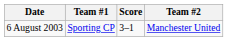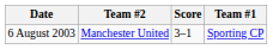columns swapped: Team #1 <-> Team #2
